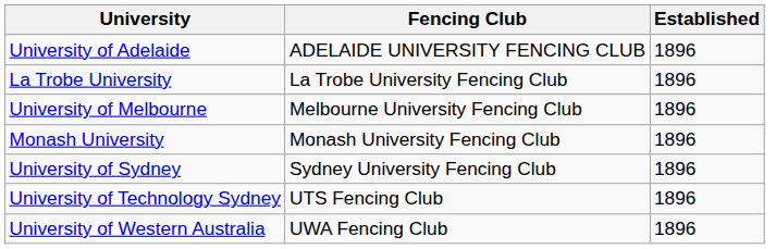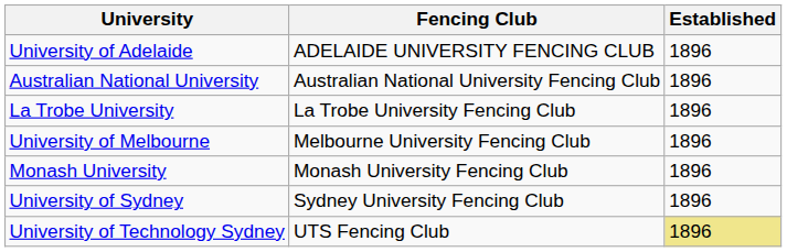+ row: Australian National University | Australian National University Fencing Club | 1896
University of Technology Sydney | Established: no background -> khaki background
- row: University of Western Australia | UWA Fencing Club | 1896
